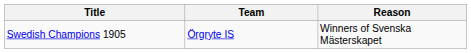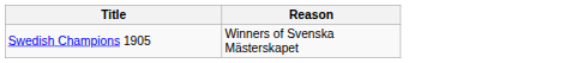- column: Team | Örgryte IS
